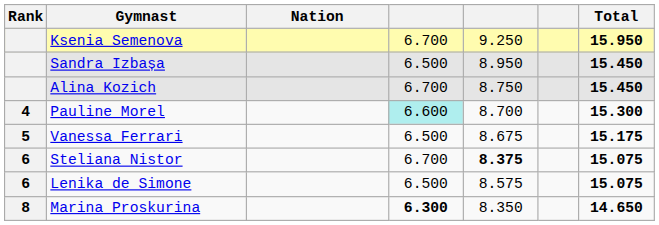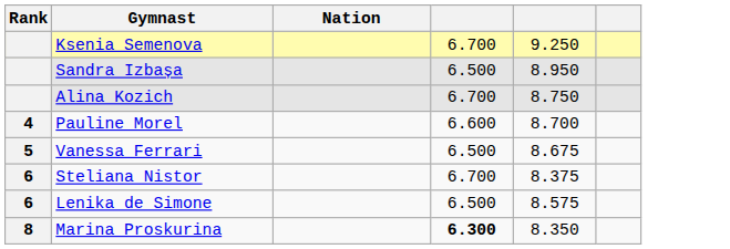- column: Total | 15.950 | 15.450 | 15.450 | 15.300 | 15.175 | 15.075 | 15.075 | 14.650
Pauline Morel | column 4: paleturquoise background -> no background
Steliana Nistor | column 5: bold -> normal
